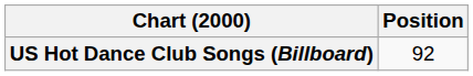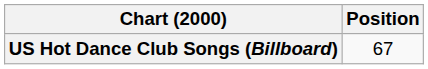US Hot Dance Club Songs (Billboard) | Position: 92 -> 67
